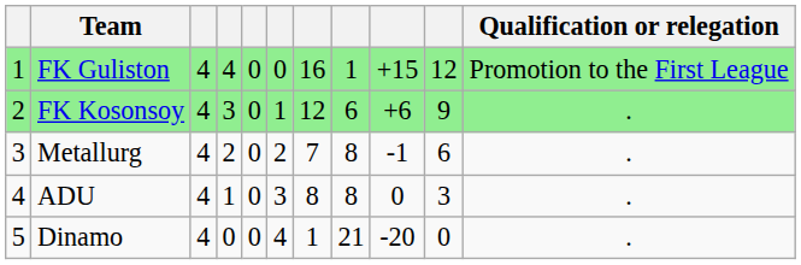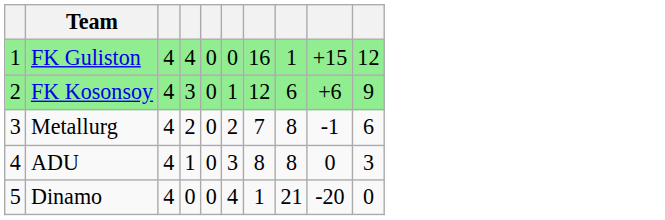- column: Qualification or relegation | Promotion to the First League | . | . | . | .
